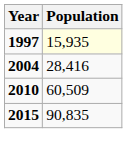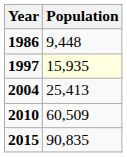+ row: 1986 | 9,448
2004 | Population: 28,416 -> 25,413
